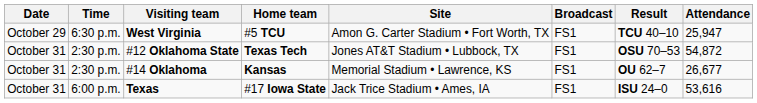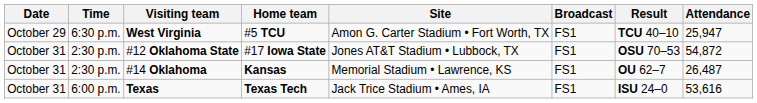#12 Oklahoma State | Home team: Texas Tech -> #17 Iowa State
#14 Oklahoma | Attendance: 26,677 -> 26,487
Texas | Home team: #17 Iowa State -> Texas Tech
